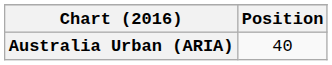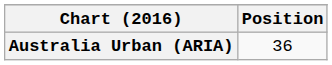Australia Urban (ARIA) | Position: 40 -> 36
